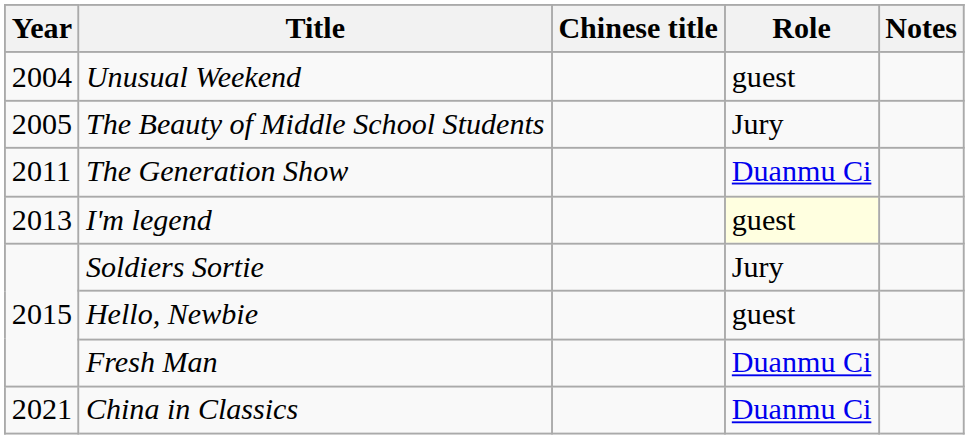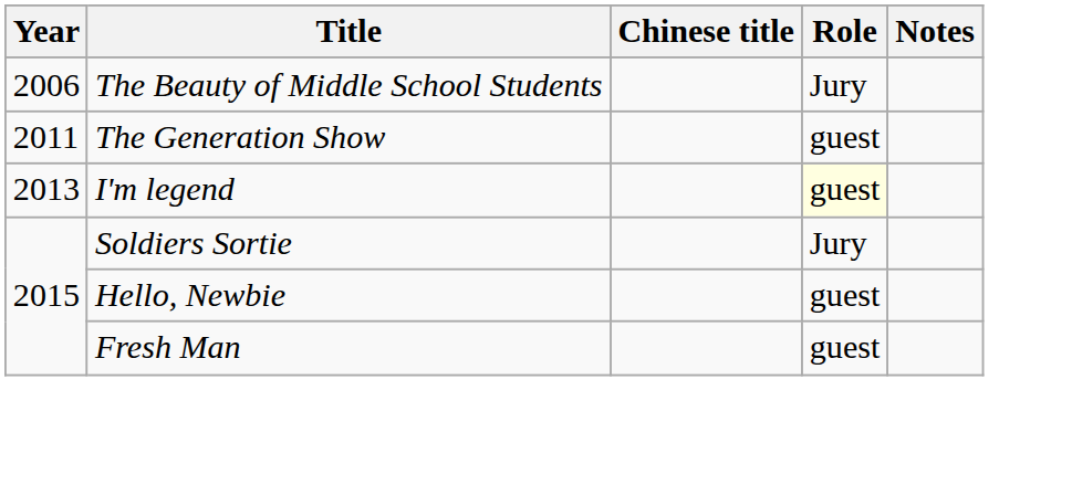- row: 2004 | Unusual Weekend | guest
The Beauty of Middle School Students | Year: 2005 -> 2006
The Generation Show | Role: Duanmu Ci -> guest
Fresh Man | Role: Duanmu Ci -> guest
- row: 2021 | China in Classics | Duanmu Ci
